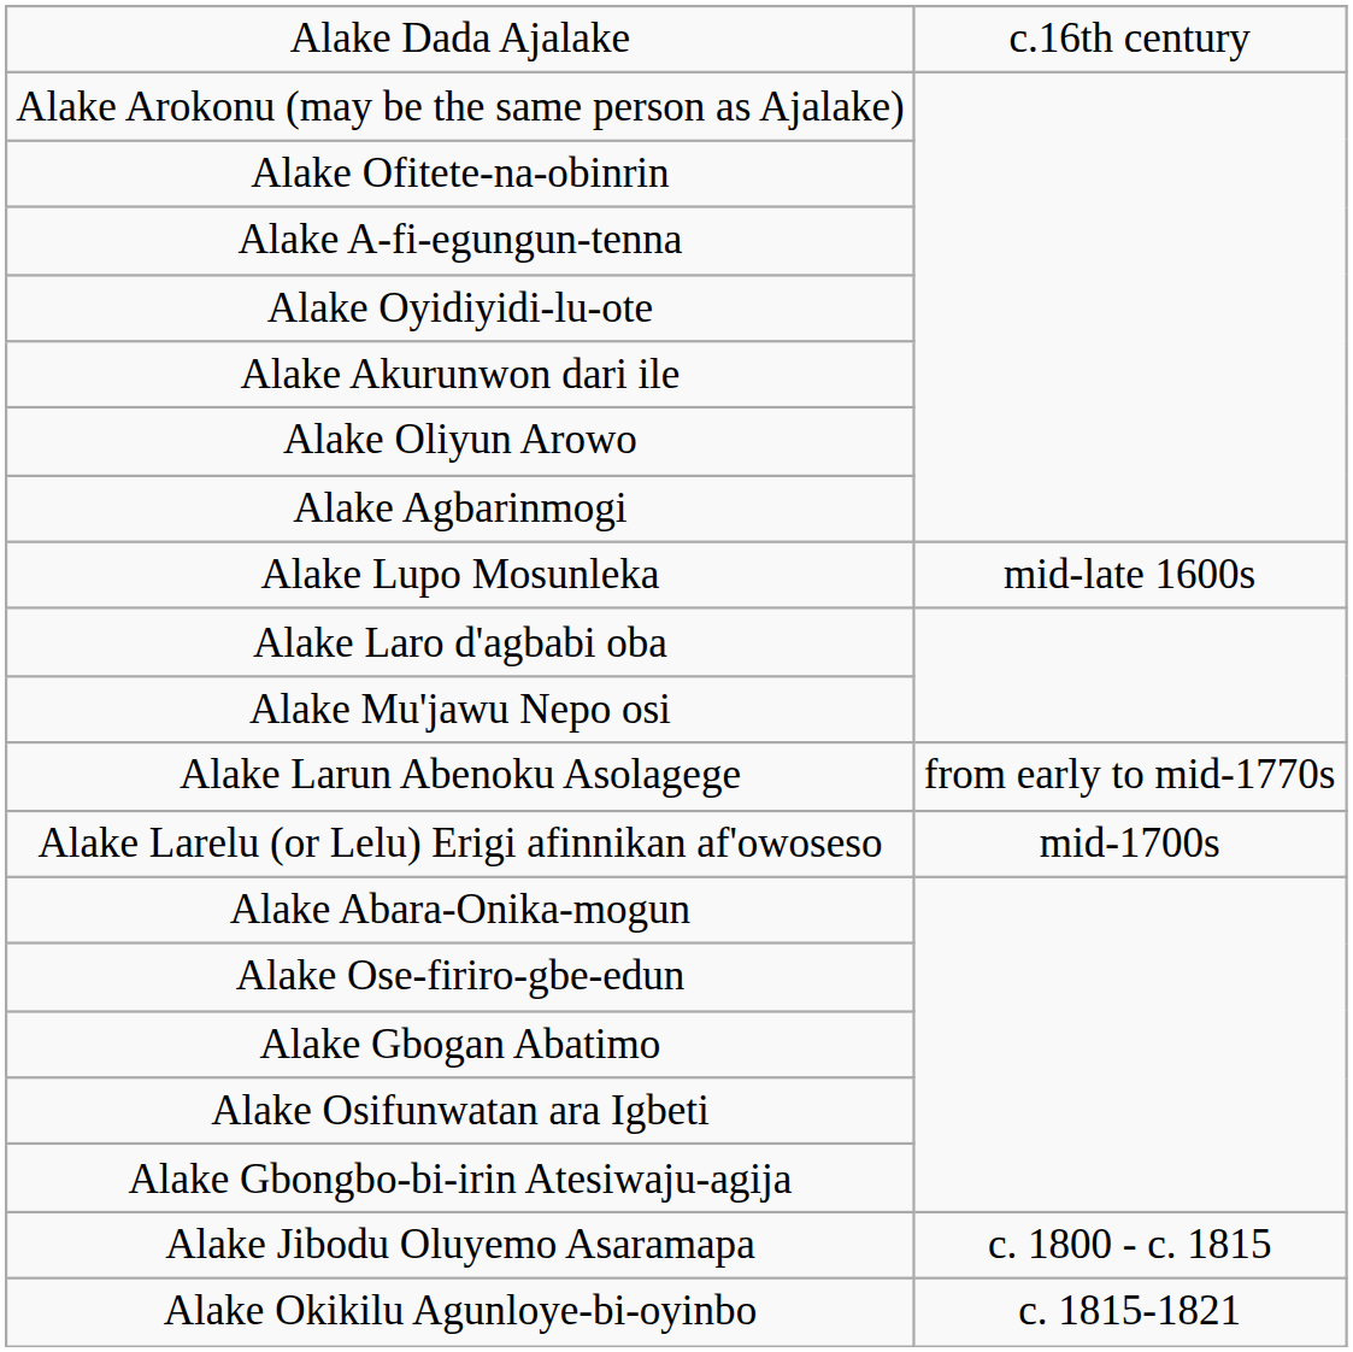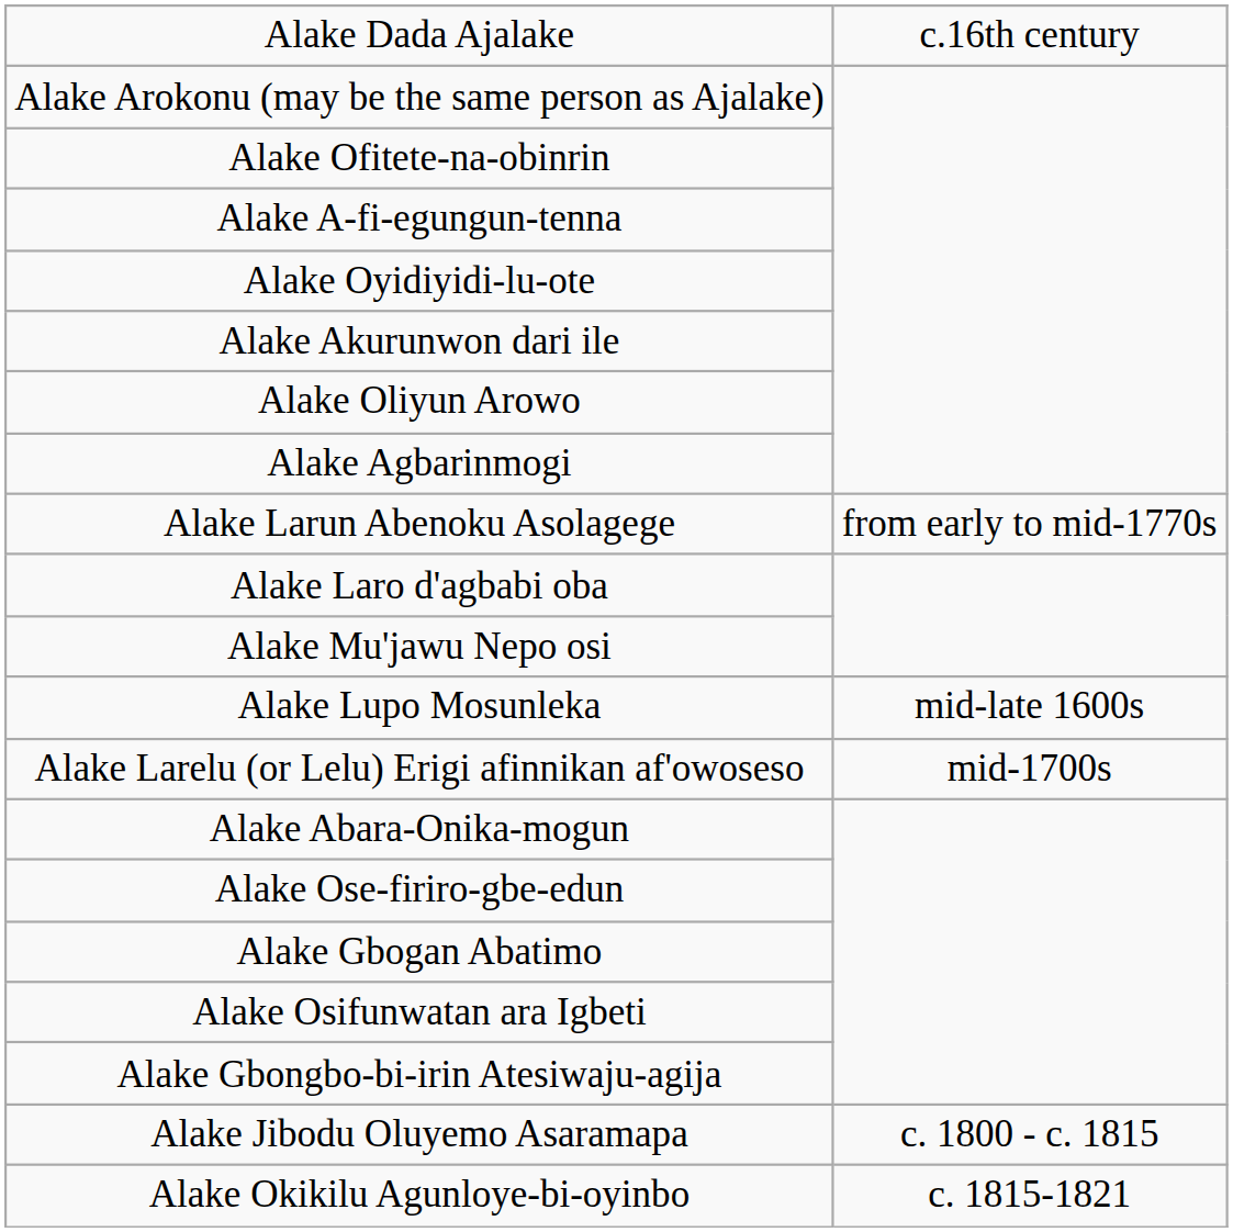rows swapped: Alake Lupo Mosunleka <-> Alake Larun Abenoku Asolagege
